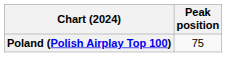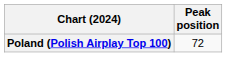Poland (Polish Airplay Top 100) | Peak position: 75 -> 72
